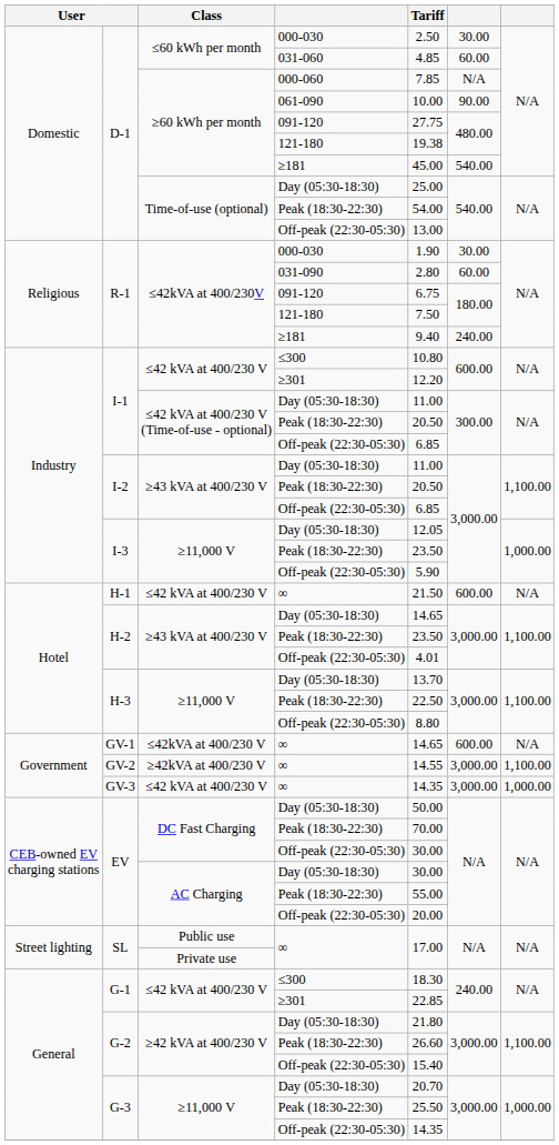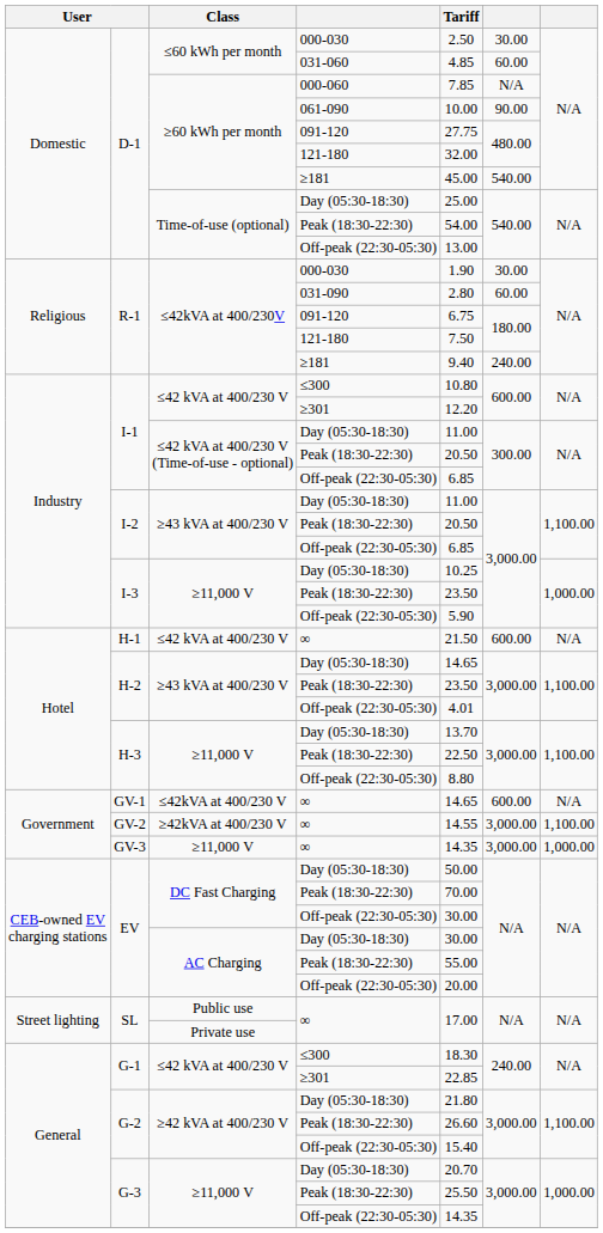D-1 / 121-180 | Tariff: 19.38 -> 32.00
I-3 / Day (05:30-18:30) | Tariff: 12.05 -> 10.25
GV-3 | Class: ≤42 kVA at 400/230 V -> ≥11,000 V
